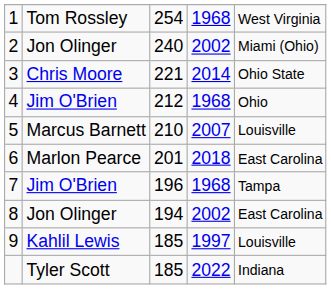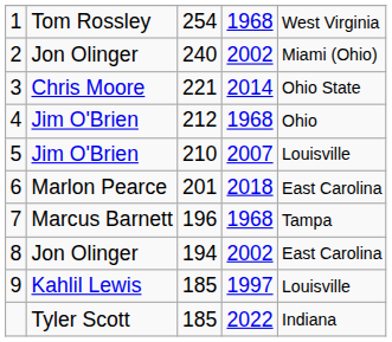5 | column 2: Marcus Barnett -> Jim O'Brien
7 | column 2: Jim O'Brien -> Marcus Barnett
